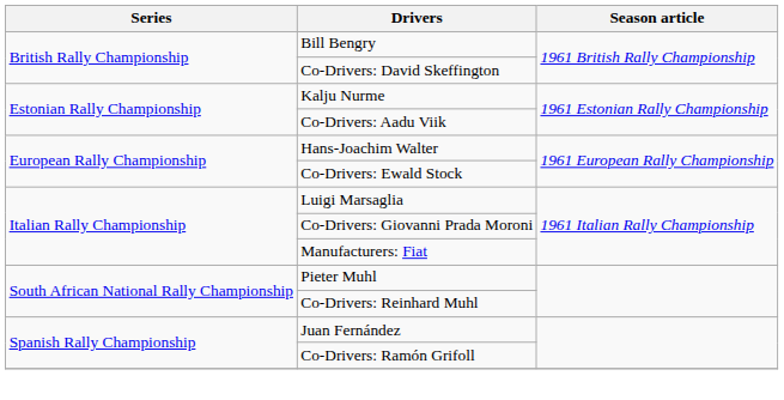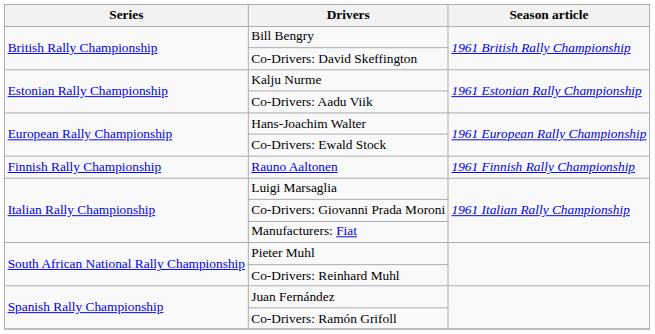+ row: Finnish Rally Championship | Rauno Aaltonen | 1961 Finnish Rally Championship
